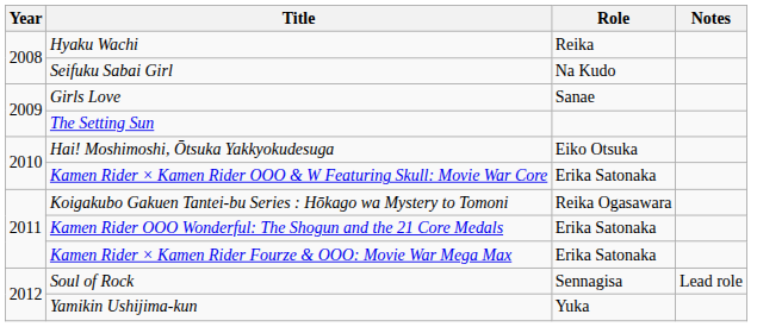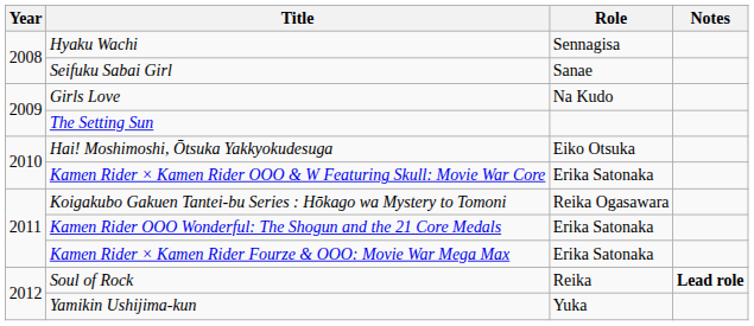Hyaku Wachi | Role: Reika -> Sennagisa
Seifuku Sabai Girl | Role: Na Kudo -> Sanae
Girls Love | Role: Sanae -> Na Kudo
Soul of Rock | Role: Sennagisa -> Reika
Soul of Rock | Notes: normal -> bold
